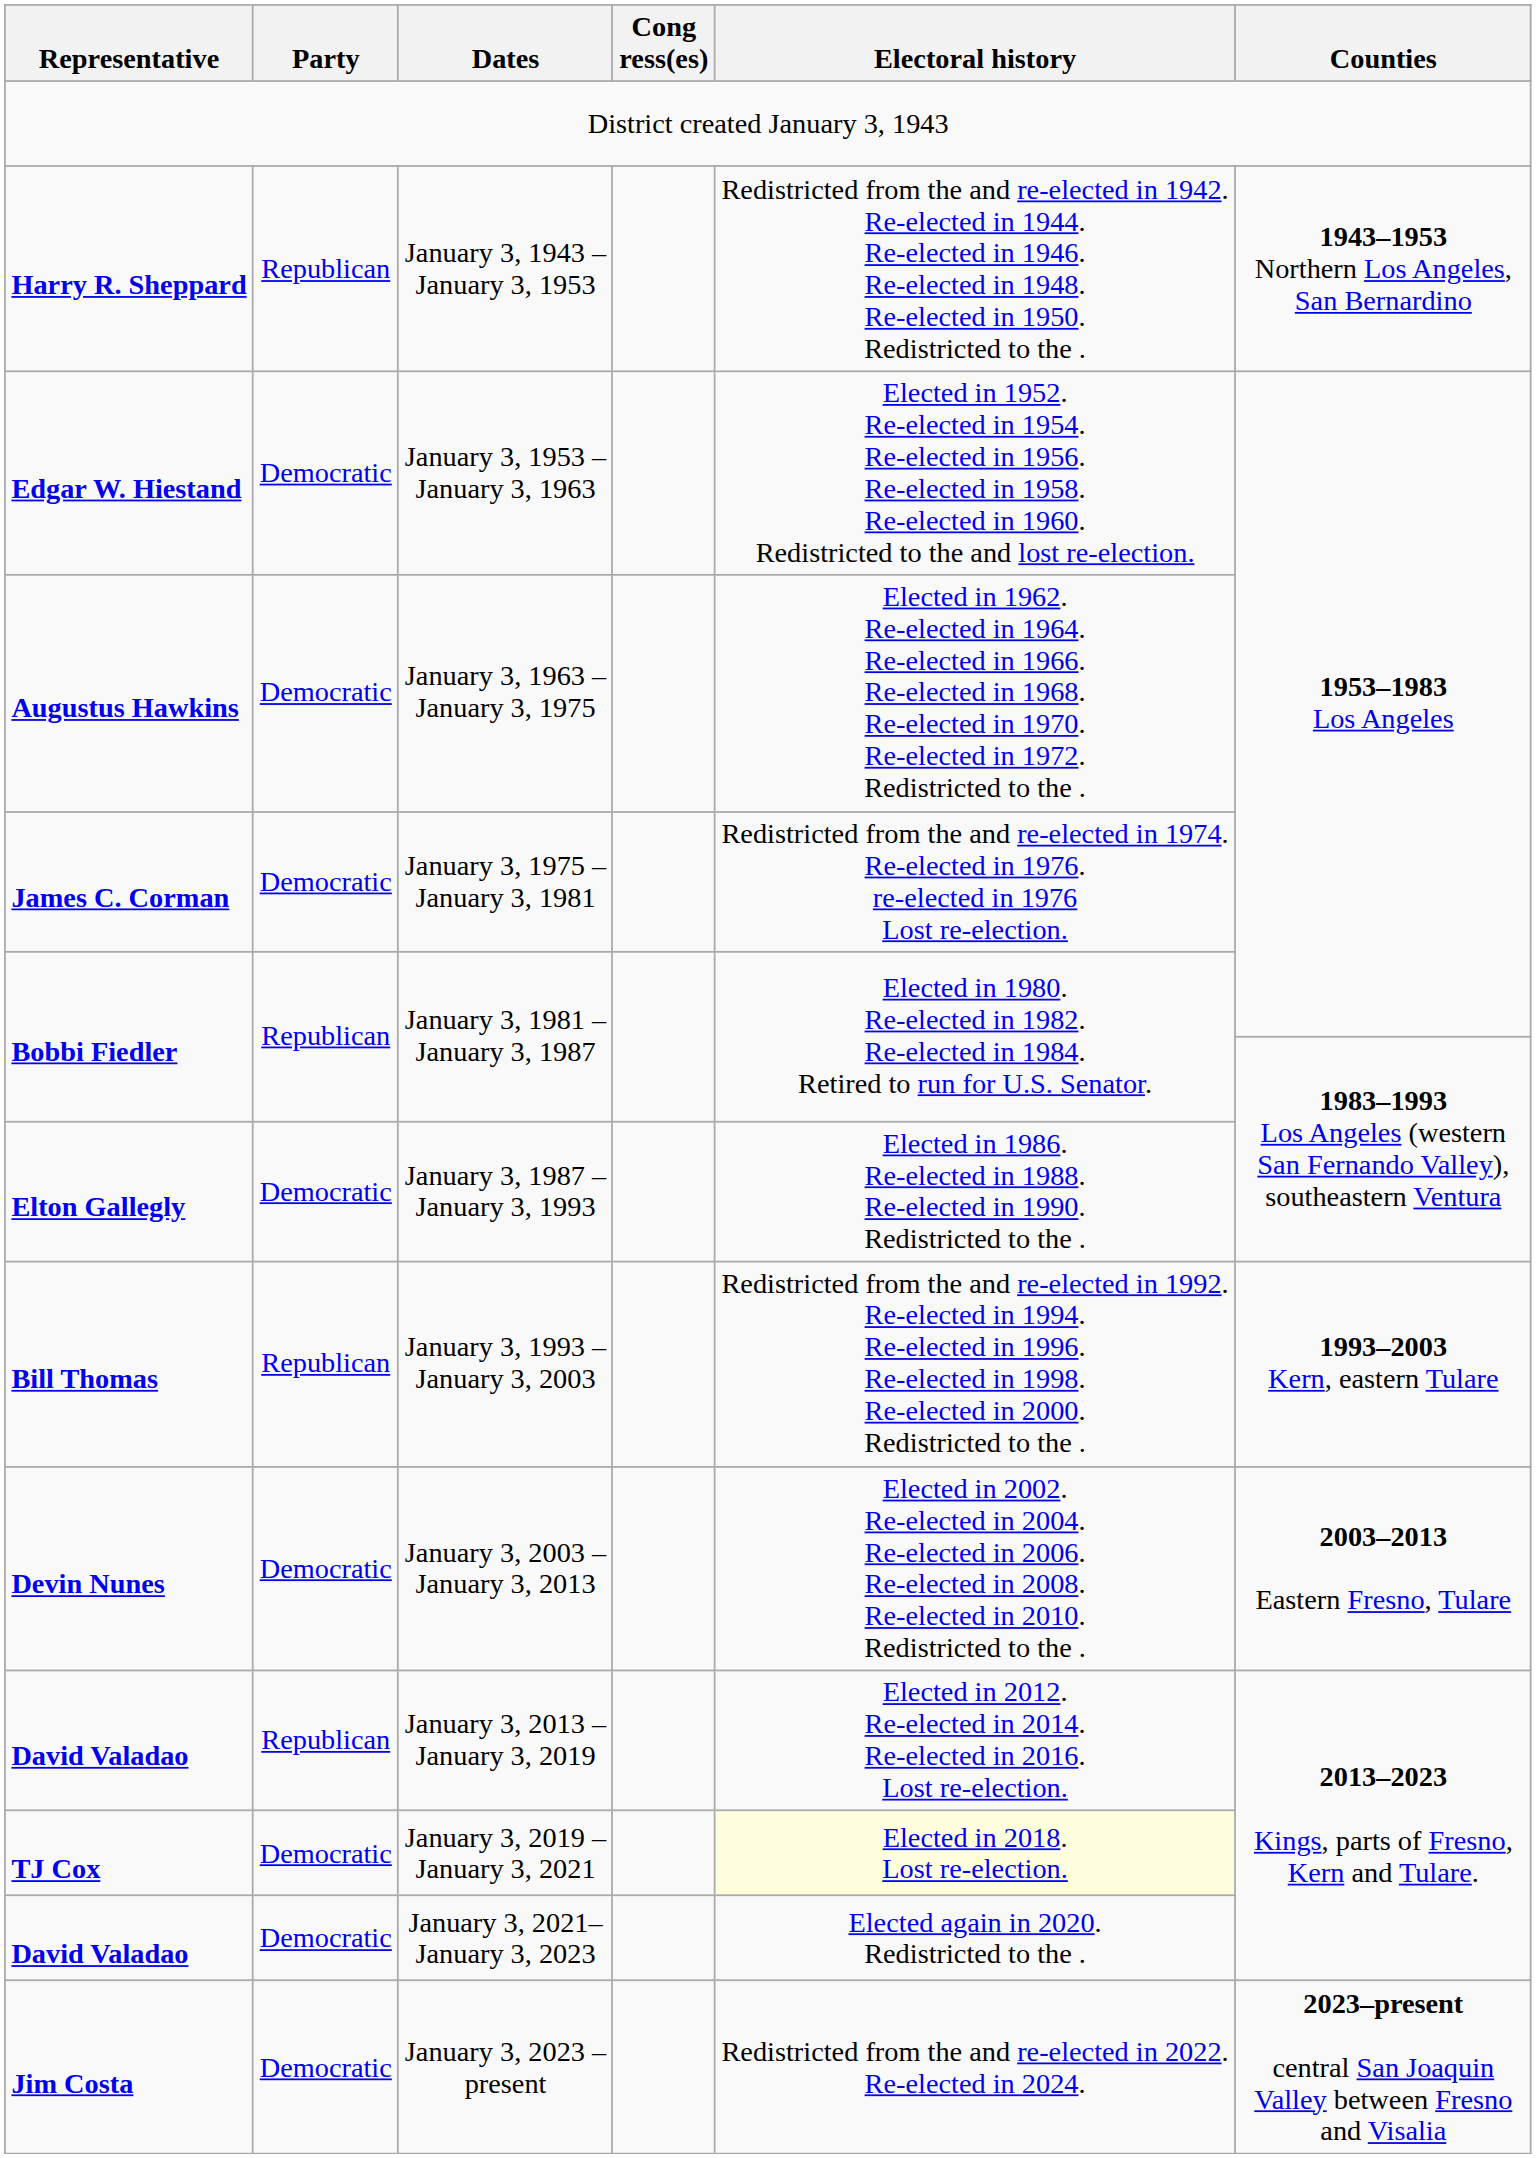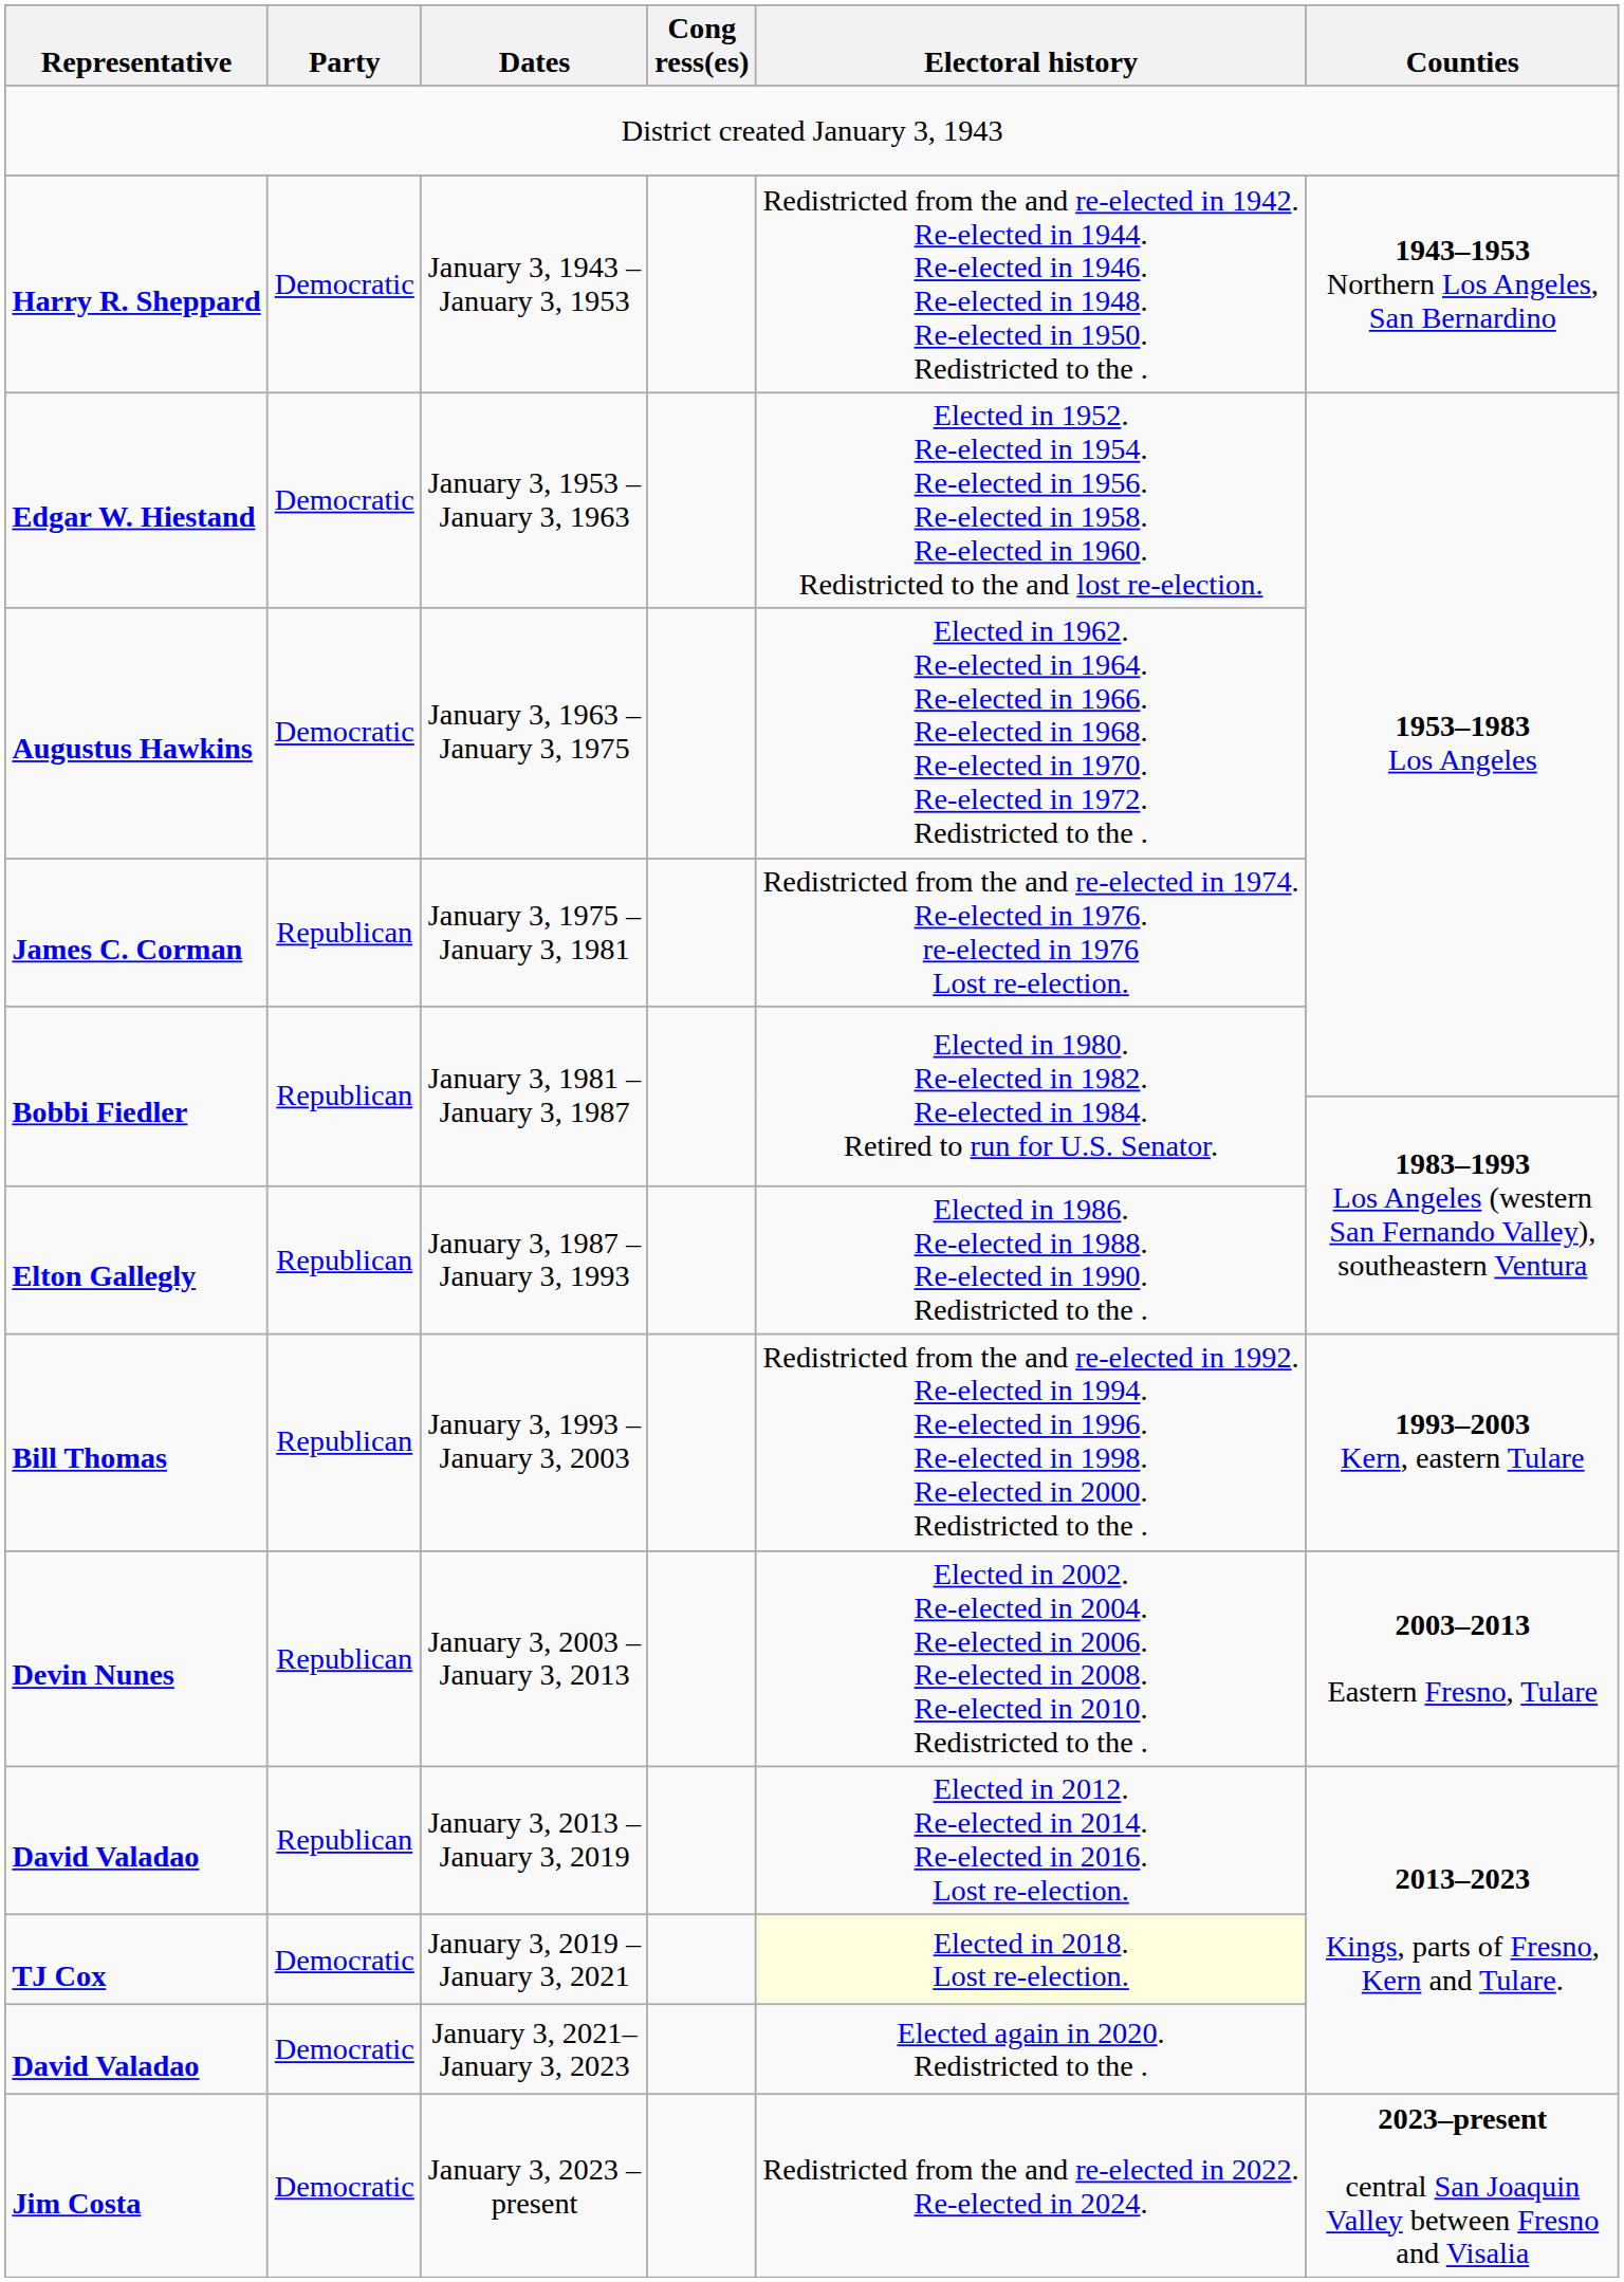January 3, 1943 – January 3, 1953 | Party: Republican -> Democratic
January 3, 1975 – January 3, 1981 | Party: Democratic -> Republican
January 3, 1987 – January 3, 1993 | Party: Democratic -> Republican
January 3, 2003 – January 3, 2013 | Party: Democratic -> Republican
